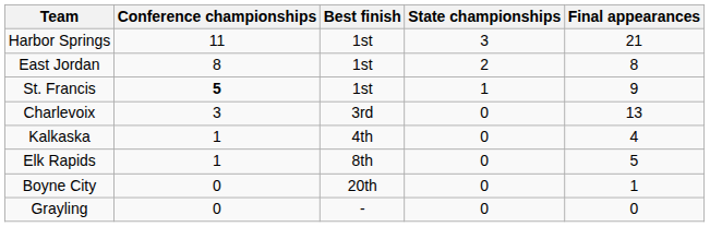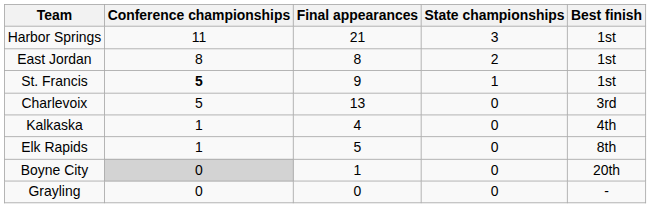columns swapped: Final appearances <-> Best finish
Charlevoix | Conference championships: 3 -> 5
Boyne City | Conference championships: no background -> lightgrey background
